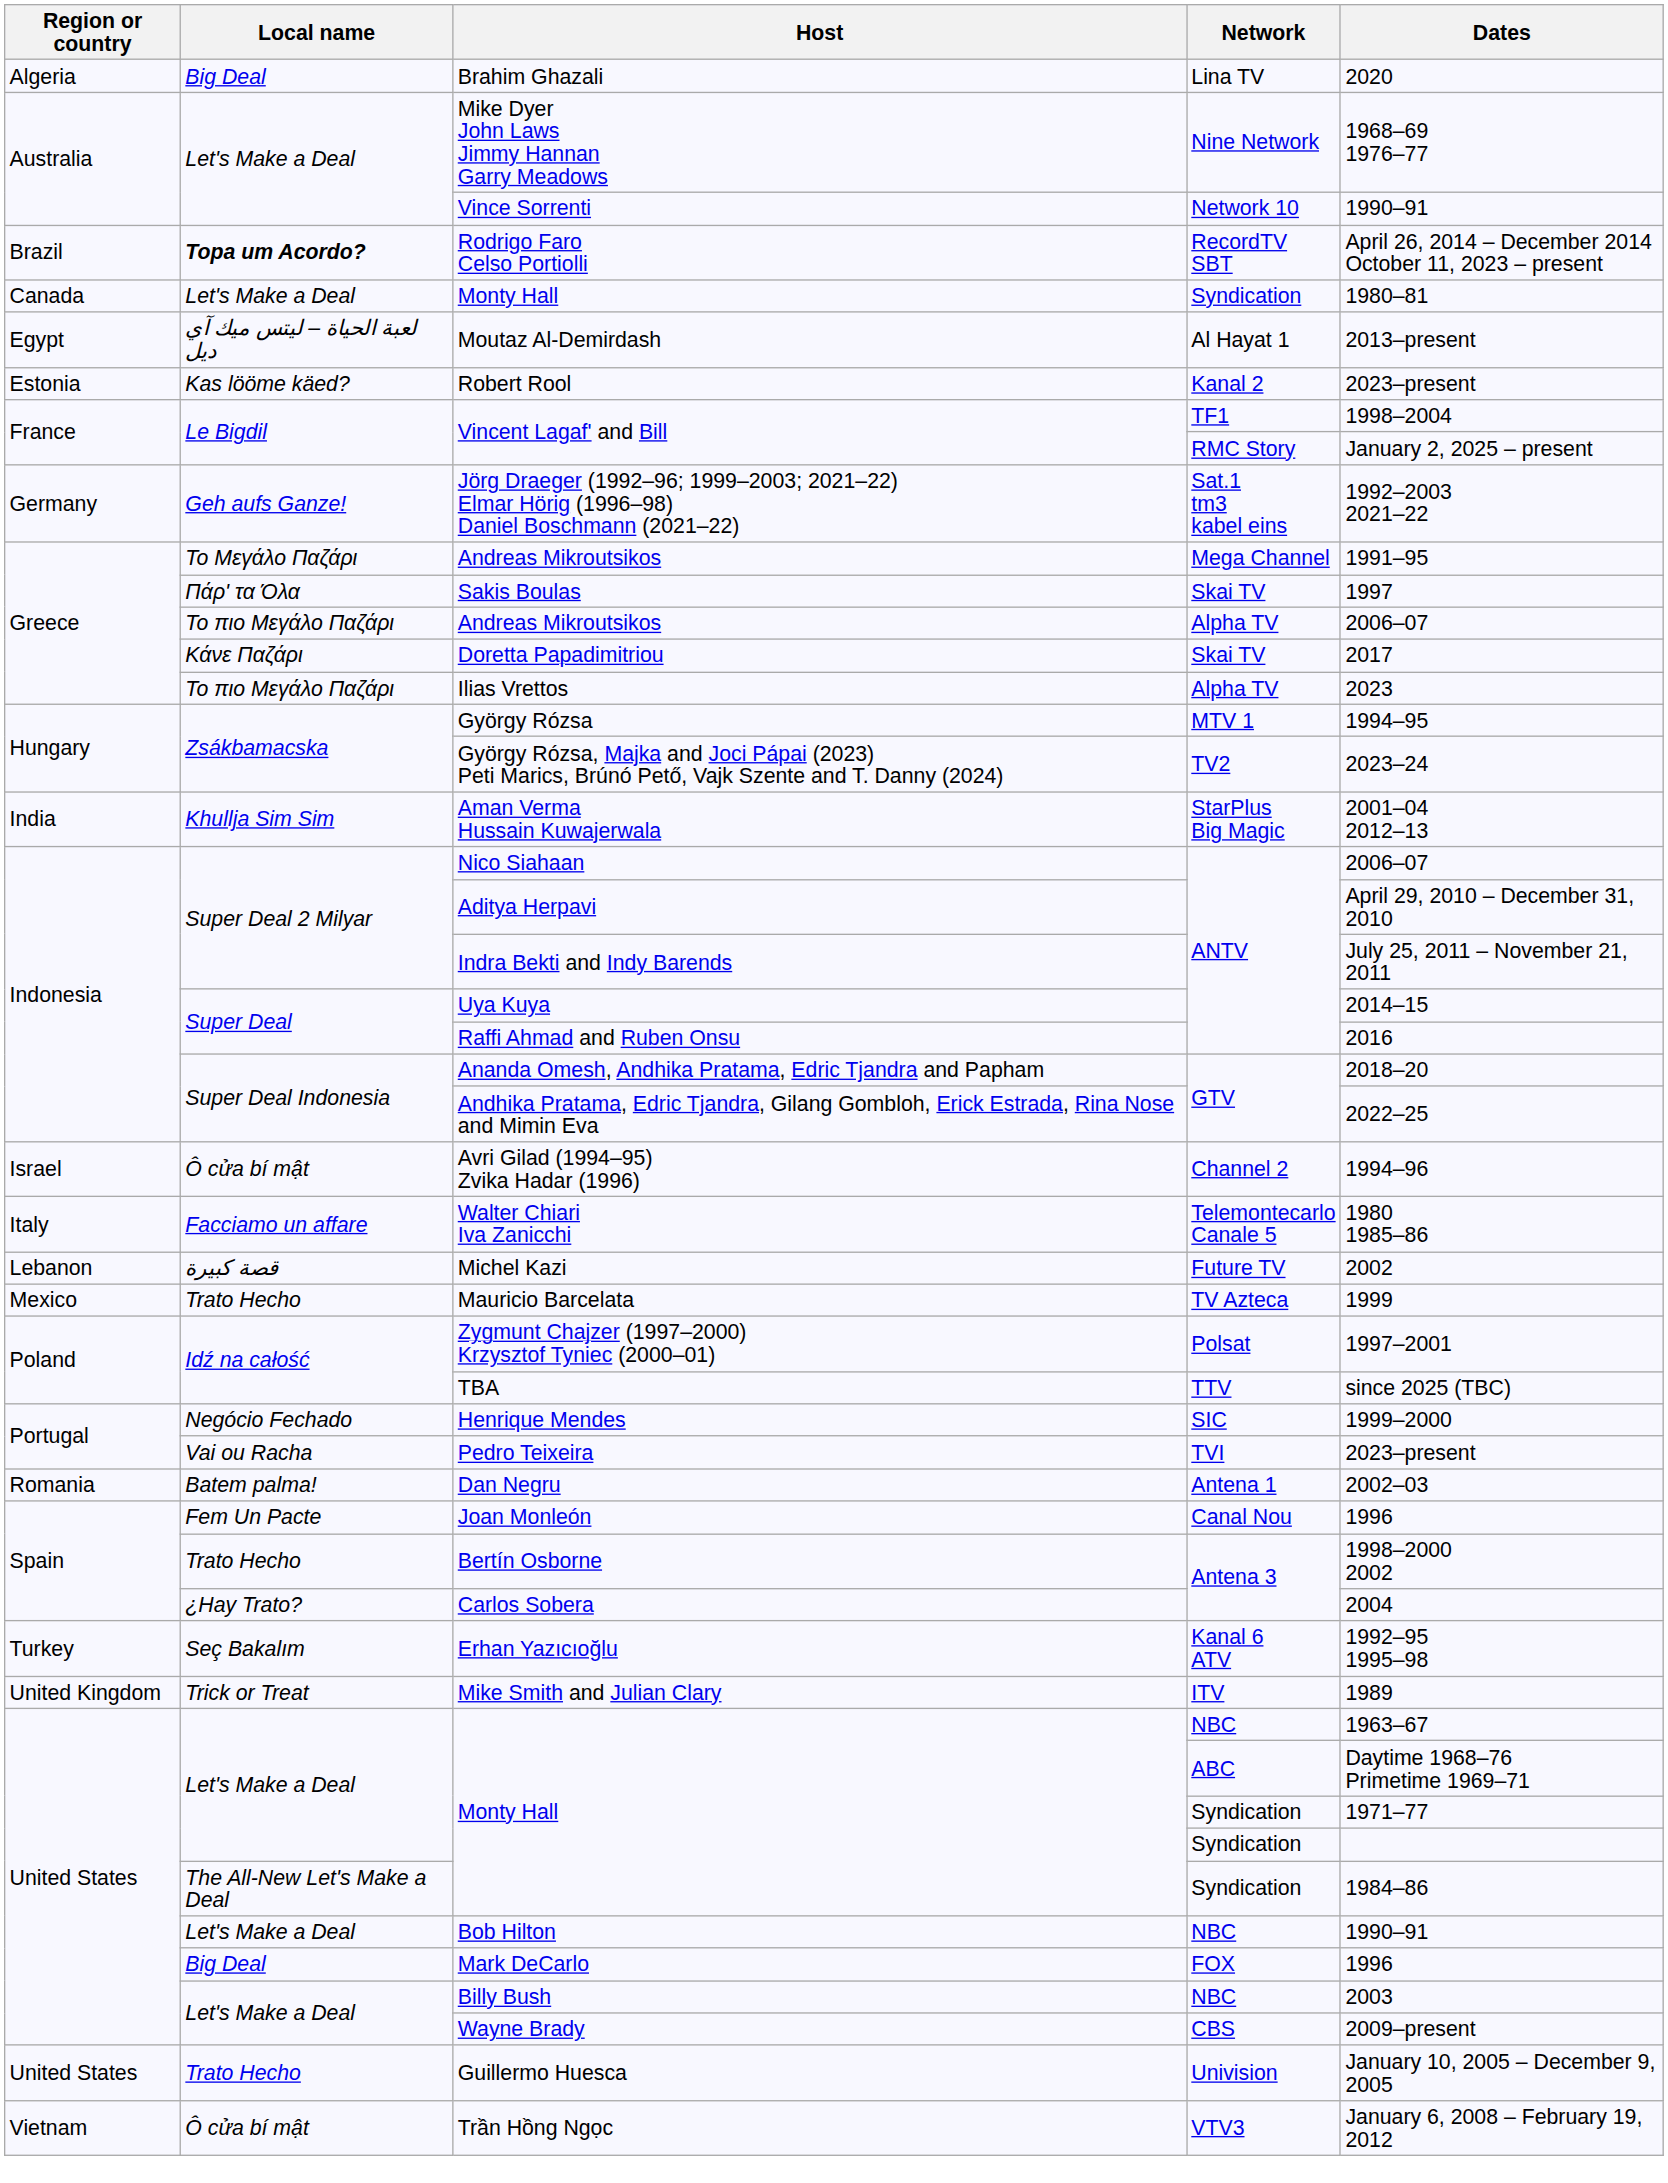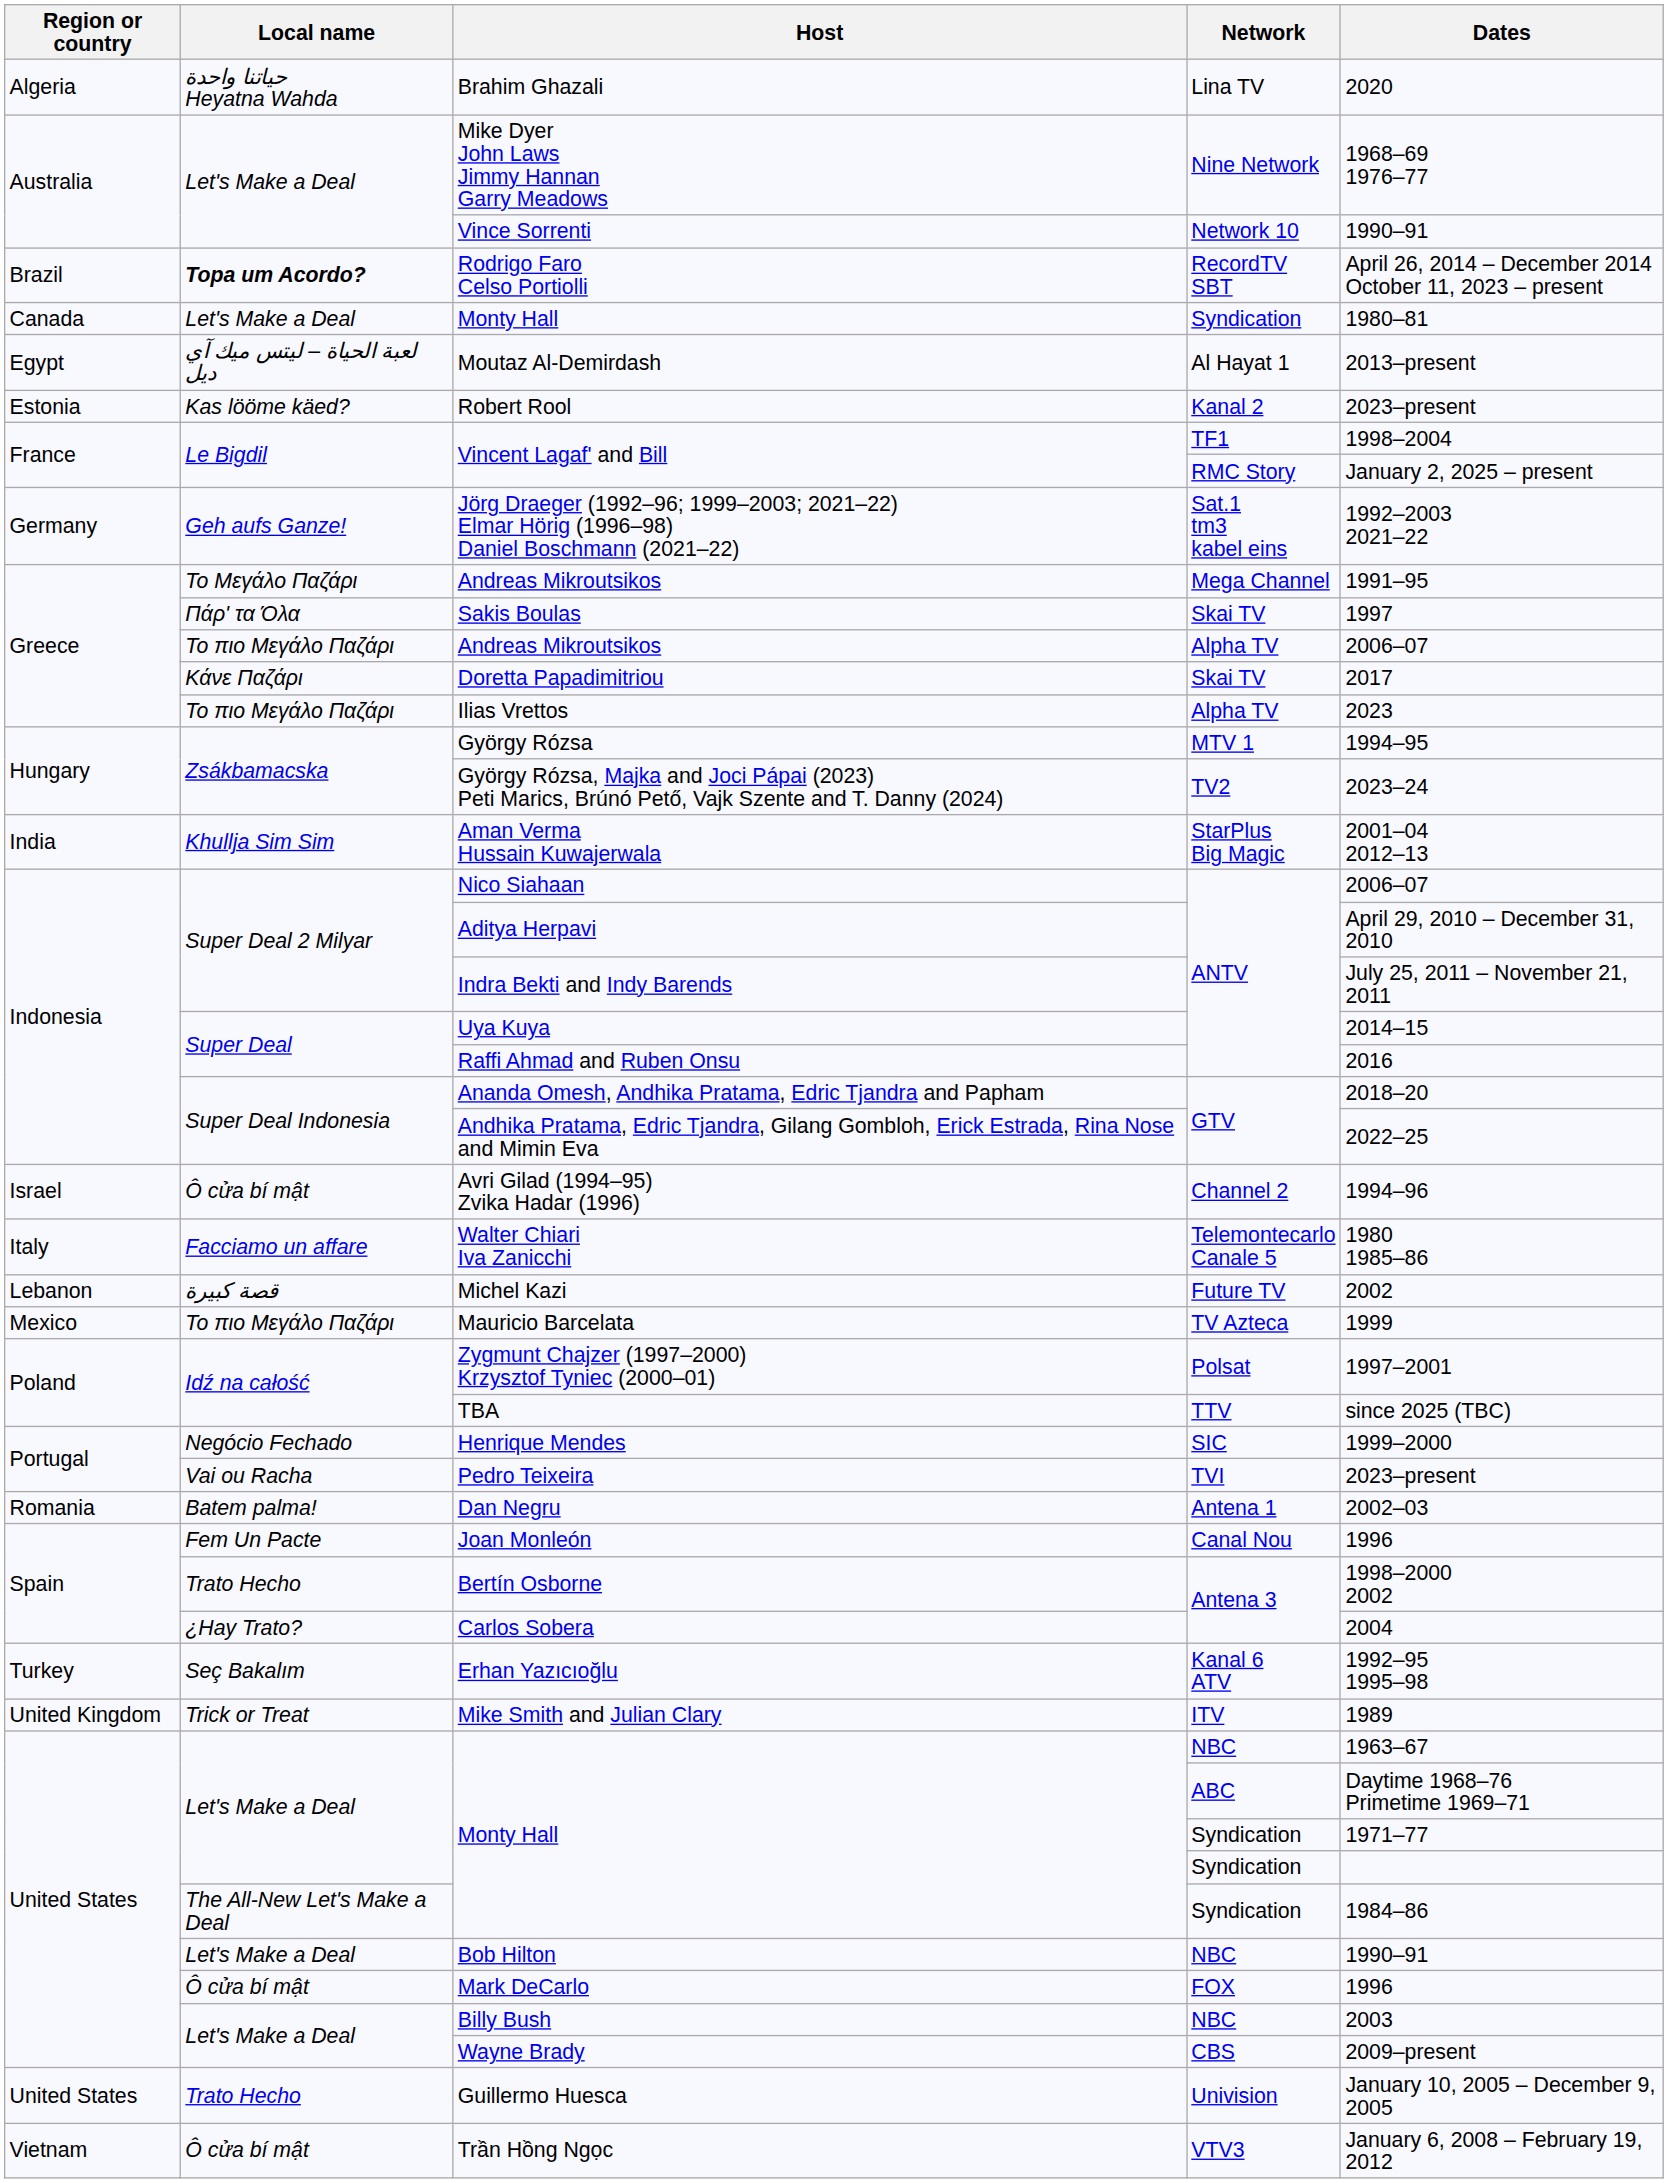Brahim Ghazali | Local name: Big Deal -> حياتنا واحدة Heyatna Wahda
Mauricio Barcelata | Local name: Trato Hecho -> Το πιο Μεγάλο Παζάρι
Mark DeCarlo | Local name: Big Deal -> Ô cửa bí mật
